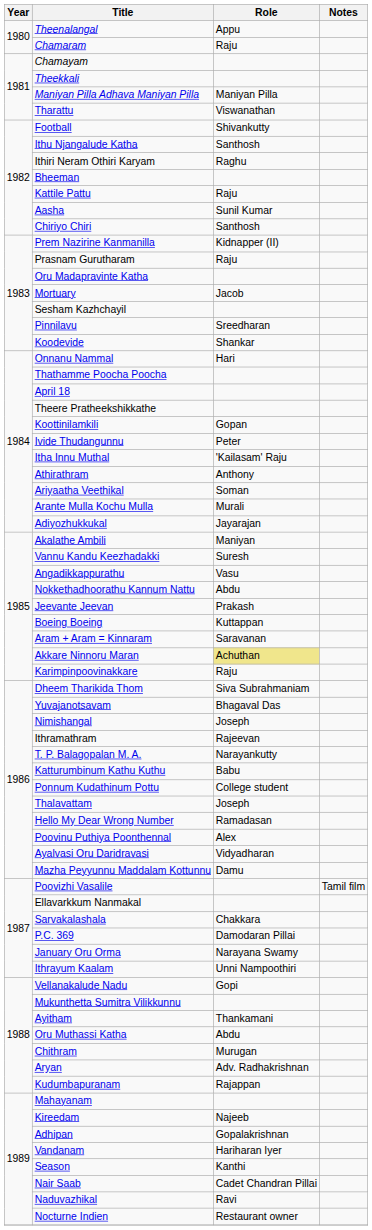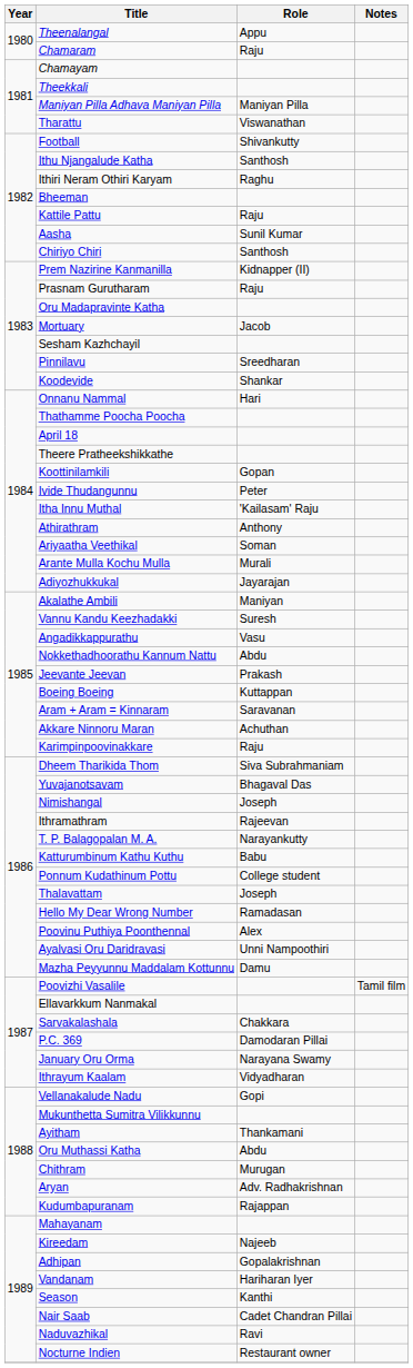Akkare Ninnoru Maran | Role: khaki background -> no background
Ayalvasi Oru Daridravasi | Role: Vidyadharan -> Unni Nampoothiri
Ithrayum Kaalam | Role: Unni Nampoothiri -> Vidyadharan
